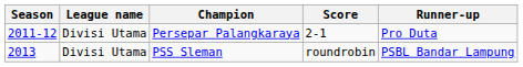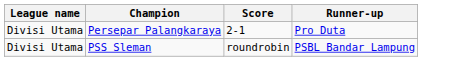- column: Season | 2011-12 | 2013
